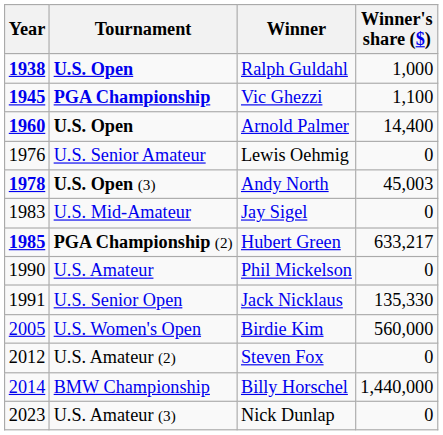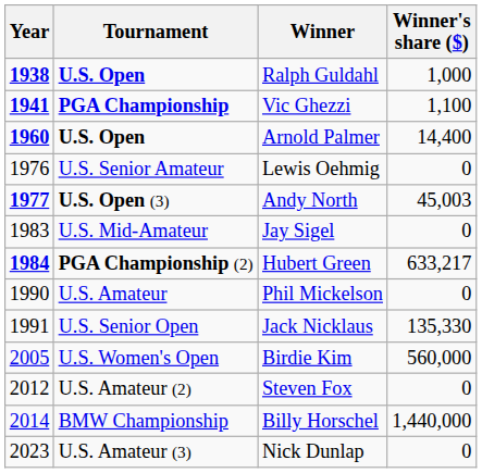Vic Ghezzi | Year: 1945 -> 1941
Andy North | Year: 1978 -> 1977
Hubert Green | Year: 1985 -> 1984
